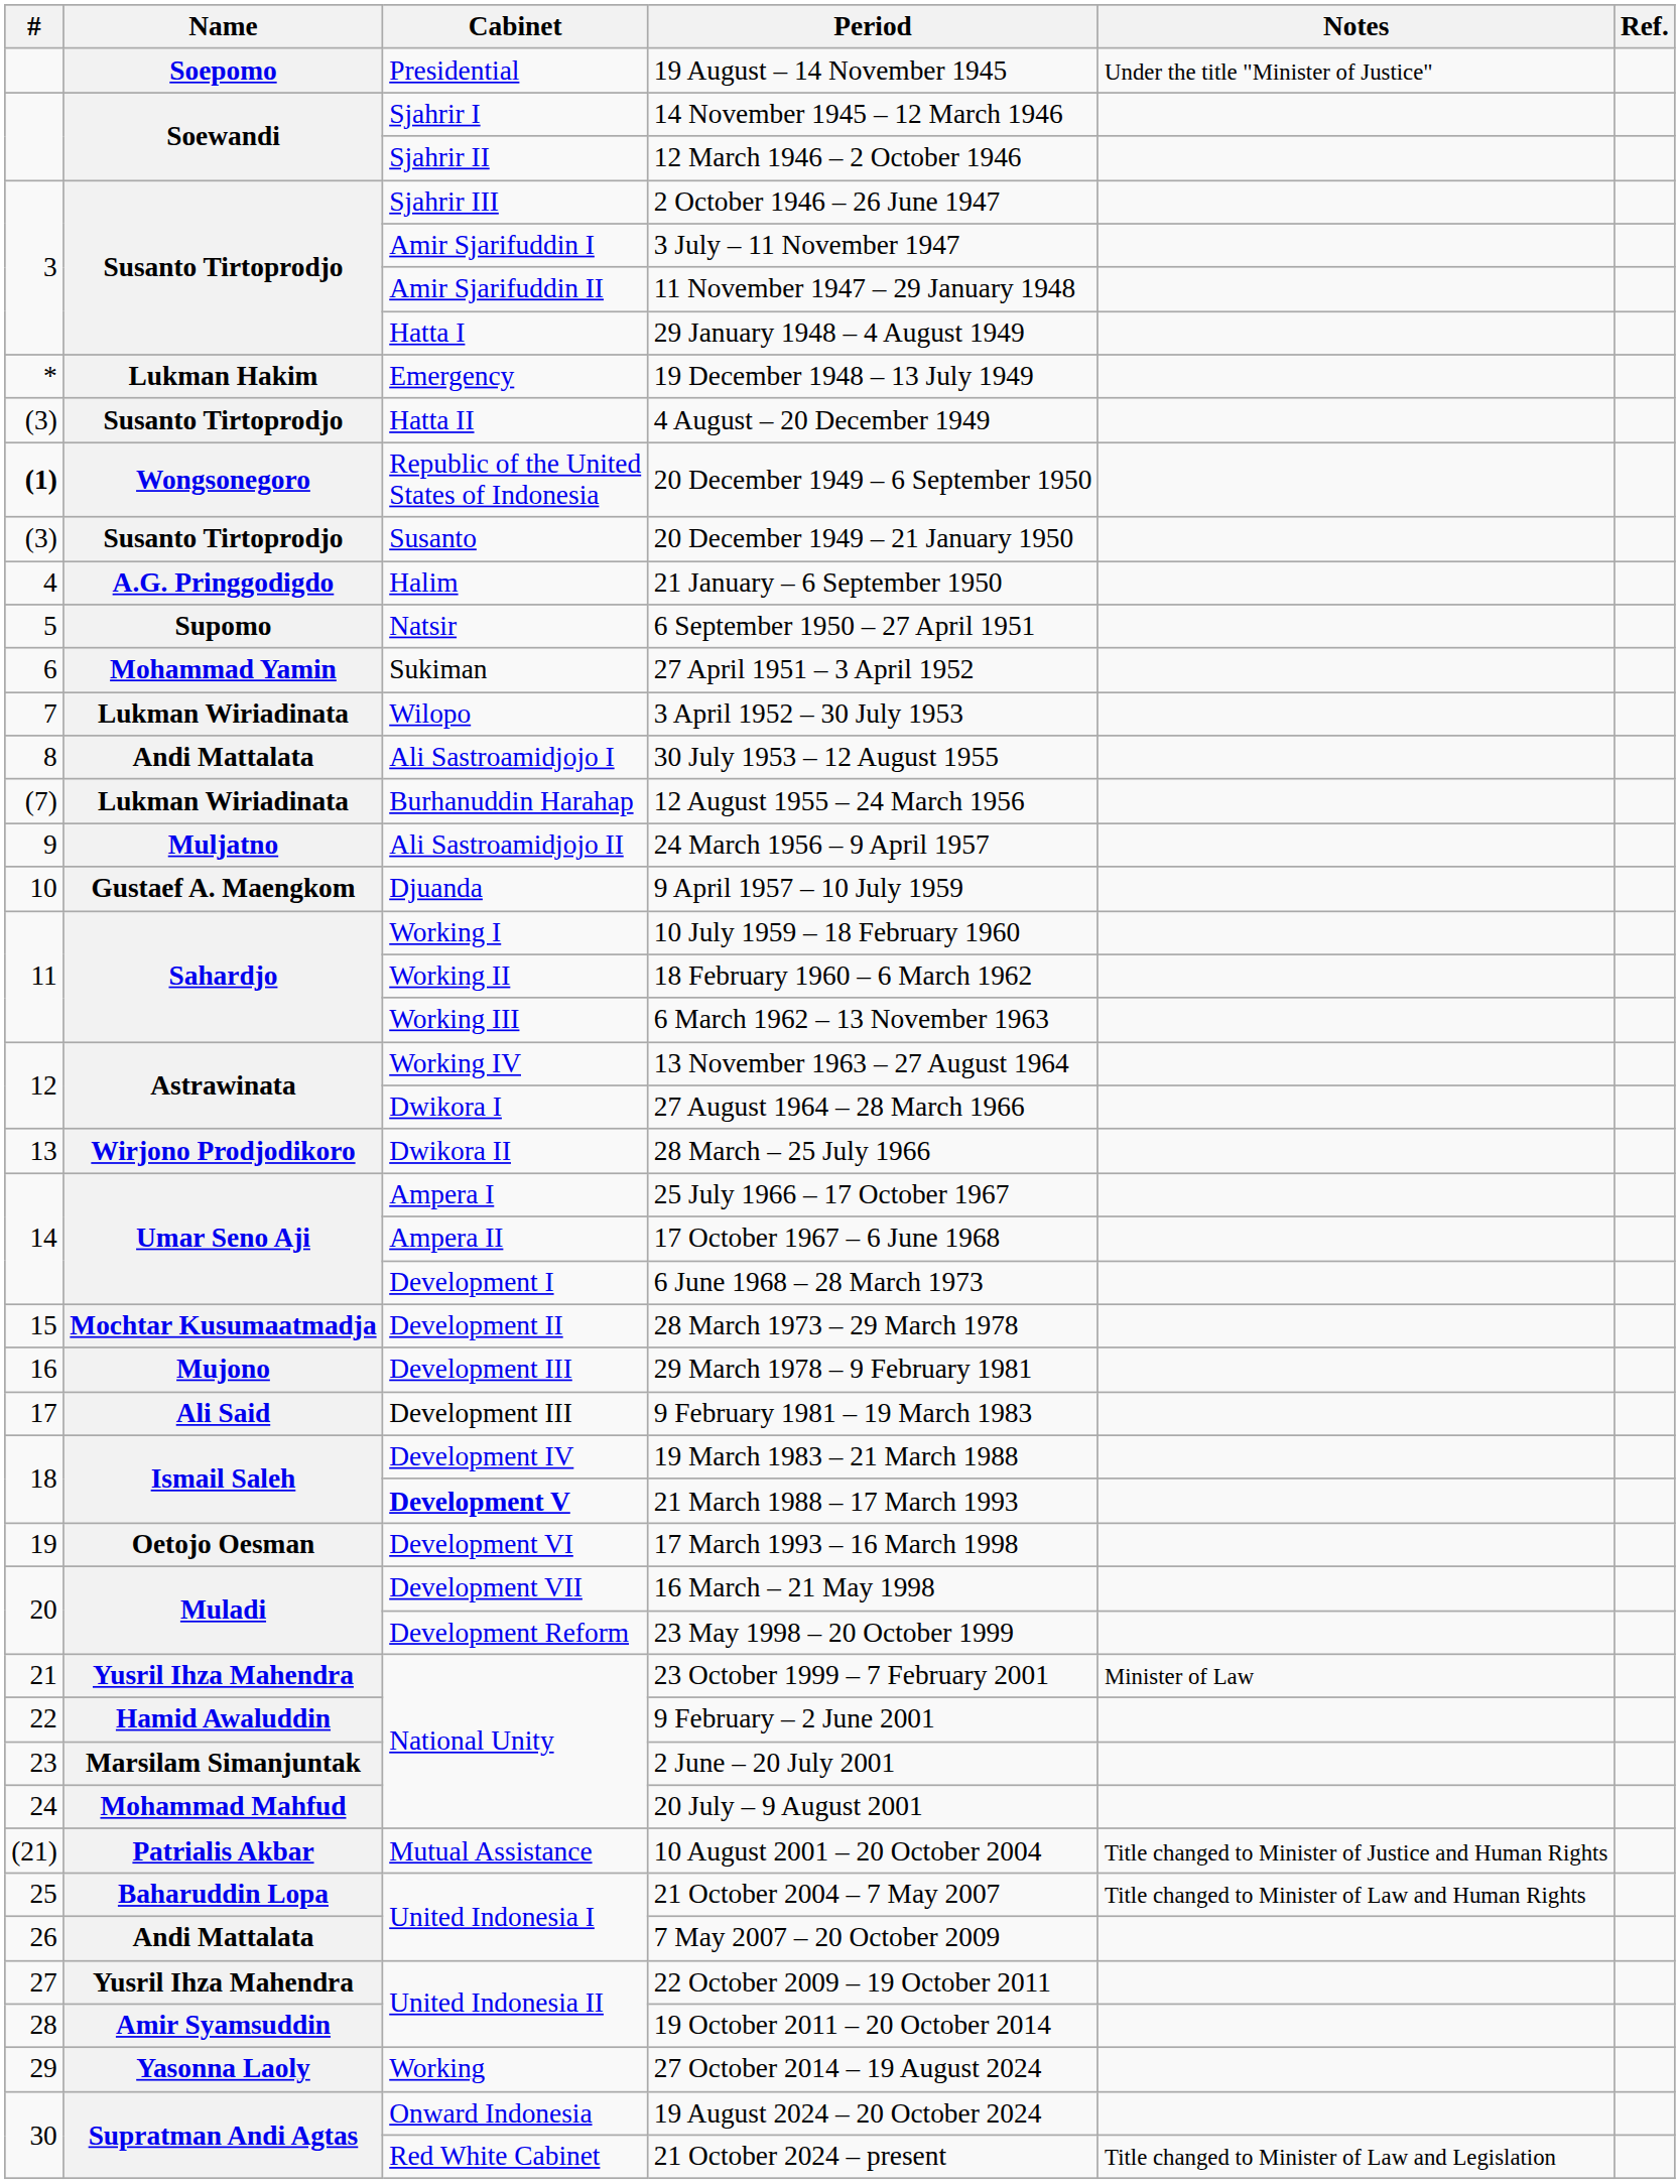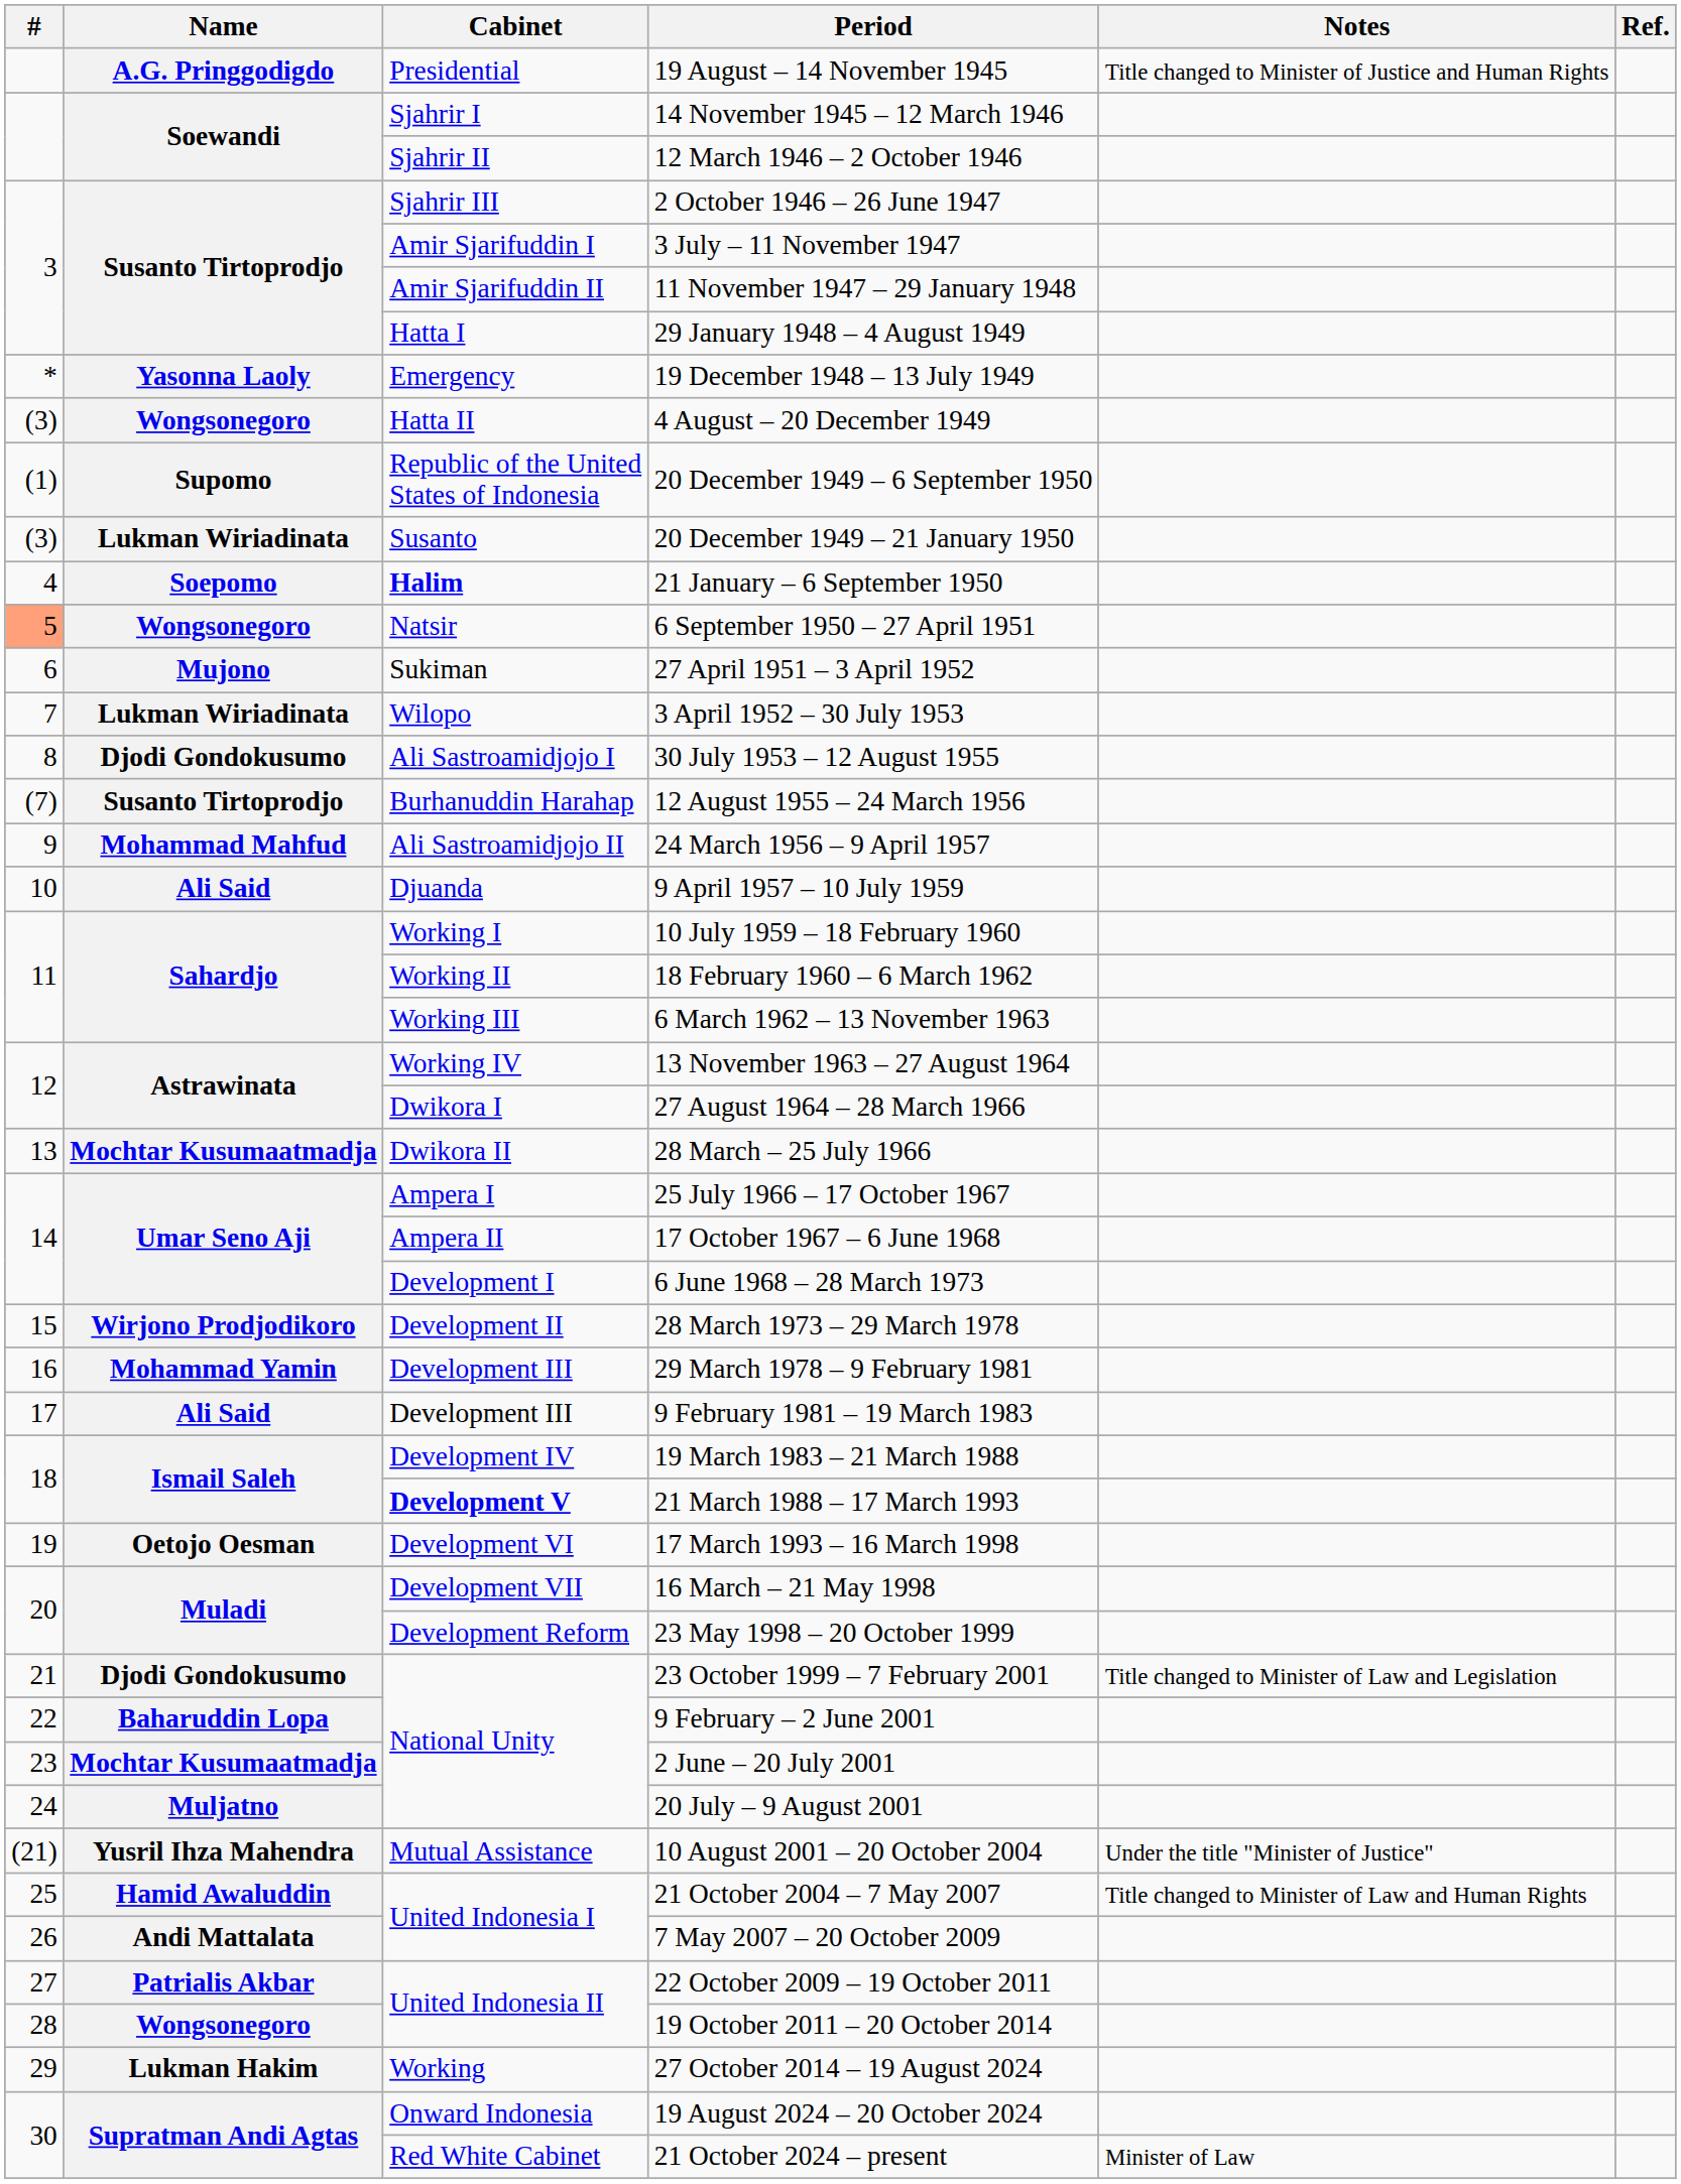19 August – 14 November 1945 | Name: Soepomo -> A.G. Pringgodigdo
19 August – 14 November 1945 | Notes: Under the title "Minister of Justice" -> Title changed to Minister of Justice and Human Rights
19 December 1948 – 13 July 1949 | Name: Lukman Hakim -> Yasonna Laoly
4 August – 20 December 1949 | Name: Susanto Tirtoprodjo -> Wongsonegoro
20 December 1949 – 6 September 1950 | #: bold -> normal
20 December 1949 – 6 September 1950 | Name: Wongsonegoro -> Supomo
20 December 1949 – 21 January 1950 | Name: Susanto Tirtoprodjo -> Lukman Wiriadinata
21 January – 6 September 1950 | Name: A.G. Pringgodigdo -> Soepomo
21 January – 6 September 1950 | Cabinet: normal -> bold
6 September 1950 – 27 April 1951 | #: no background -> lightsalmon background
6 September 1950 – 27 April 1951 | Name: Supomo -> Wongsonegoro
27 April 1951 – 3 April 1952 | Name: Mohammad Yamin -> Mujono
30 July 1953 – 12 August 1955 | Name: Andi Mattalata -> Djodi Gondokusumo
12 August 1955 – 24 March 1956 | Name: Lukman Wiriadinata -> Susanto Tirtoprodjo
24 March 1956 – 9 April 1957 | Name: Muljatno -> Mohammad Mahfud
9 April 1957 – 10 July 1959 | Name: Gustaef A. Maengkom -> Ali Said
28 March – 25 July 1966 | Name: Wirjono Prodjodikoro -> Mochtar Kusumaatmadja
28 March 1973 – 29 March 1978 | Name: Mochtar Kusumaatmadja -> Wirjono Prodjodikoro
29 March 1978 – 9 February 1981 | Name: Mujono -> Mohammad Yamin
23 October 1999 – 7 February 2001 | Name: Yusril Ihza Mahendra -> Djodi Gondokusumo
23 October 1999 – 7 February 2001 | Notes: Minister of Law -> Title changed to Minister of Law and Legislation
9 February – 2 June 2001 | Name: Hamid Awaluddin -> Baharuddin Lopa
2 June – 20 July 2001 | Name: Marsilam Simanjuntak -> Mochtar Kusumaatmadja
20 July – 9 August 2001 | Name: Mohammad Mahfud -> Muljatno
10 August 2001 – 20 October 2004 | Name: Patrialis Akbar -> Yusril Ihza Mahendra
10 August 2001 – 20 October 2004 | Notes: Title changed to Minister of Justice and Human Rights -> Under the title "Minister of Justice"
21 October 2004 – 7 May 2007 | Name: Baharuddin Lopa -> Hamid Awaluddin
22 October 2009 – 19 October 2011 | Name: Yusril Ihza Mahendra -> Patrialis Akbar
19 October 2011 – 20 October 2014 | Name: Amir Syamsuddin -> Wongsonegoro
27 October 2014 – 19 August 2024 | Name: Yasonna Laoly -> Lukman Hakim
21 October 2024 – present | Notes: Title changed to Minister of Law and Legislation -> Minister of Law
